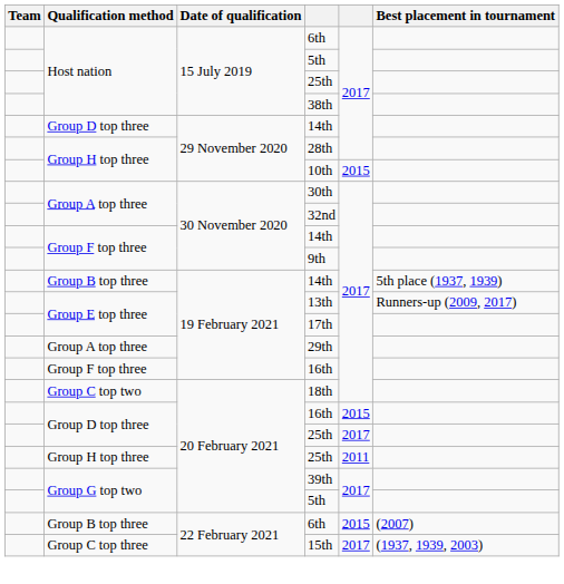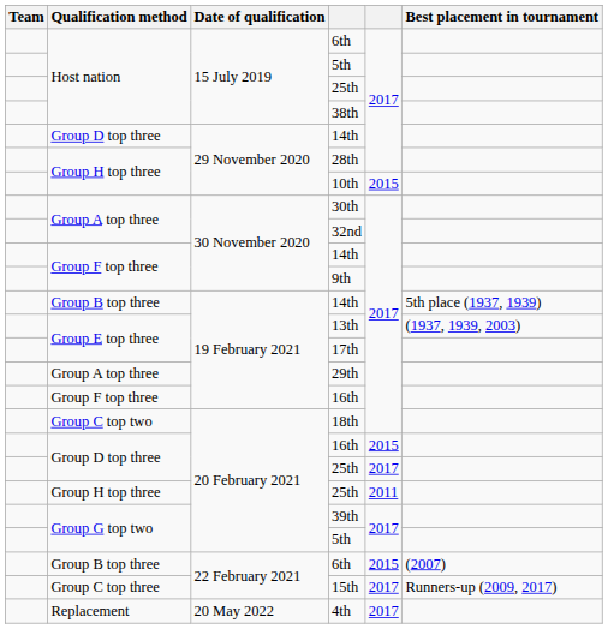13th | Best placement in tournament: Runners-up (2009, 2017) -> (1937, 1939, 2003)
15th | Best placement in tournament: (1937, 1939, 2003) -> Runners-up (2009, 2017)
+ row: Replacement | 20 May 2022 | 4th | 2017
